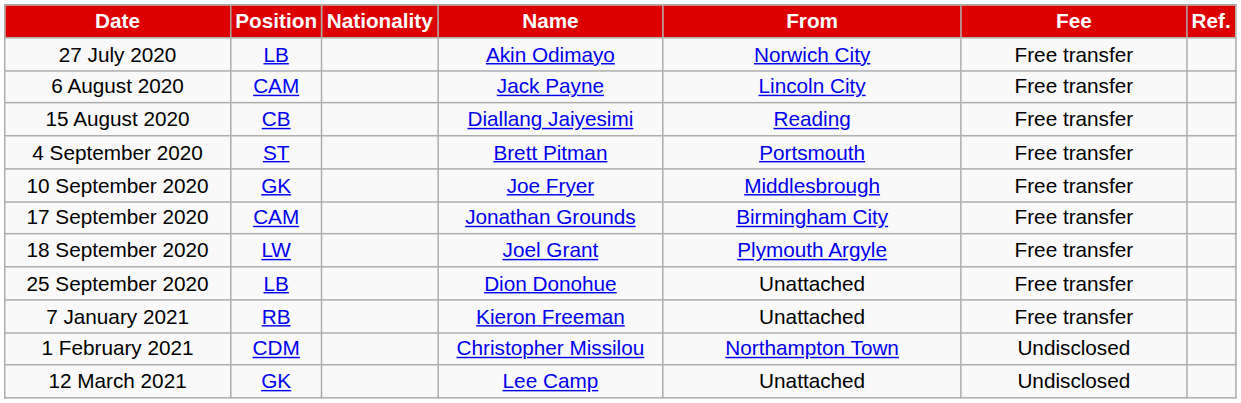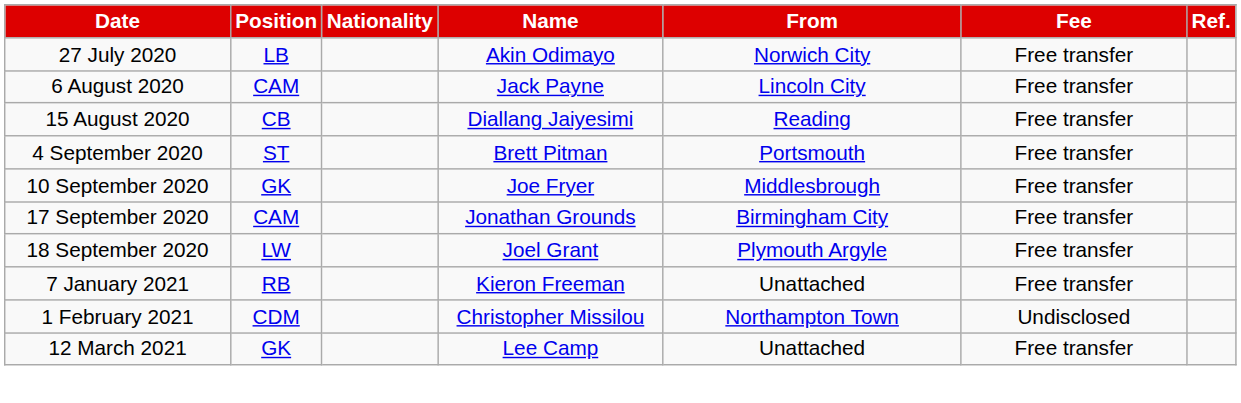- row: 25 September 2020 | LB | Dion Donohue | Unattached | Free transfer
12 March 2021 | Fee: Undisclosed -> Free transfer
